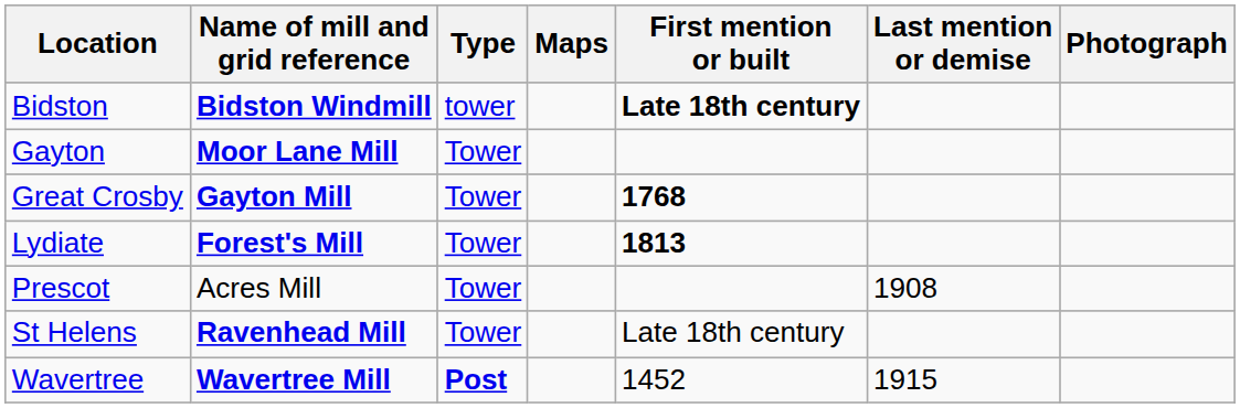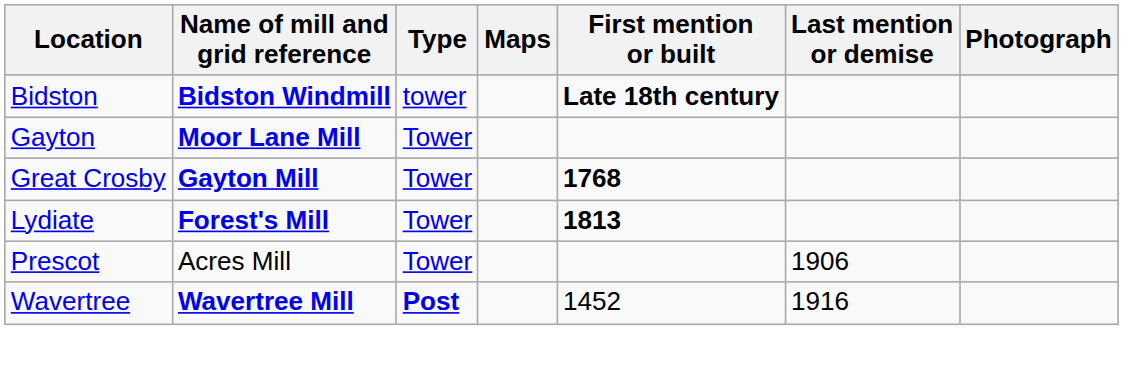Prescot | Last mention or demise: 1908 -> 1906
- row: St Helens | Ravenhead Mill | Tower | Late 18th century
Wavertree | Last mention or demise: 1915 -> 1916
